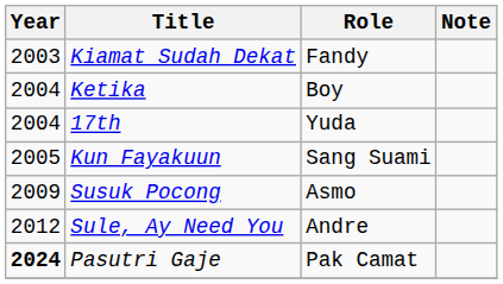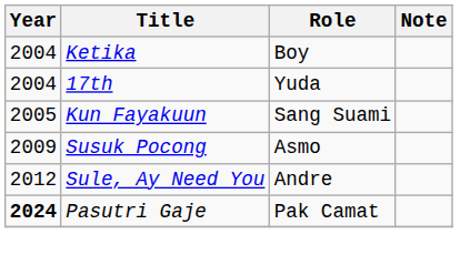- row: 2003 | Kiamat Sudah Dekat | Fandy
